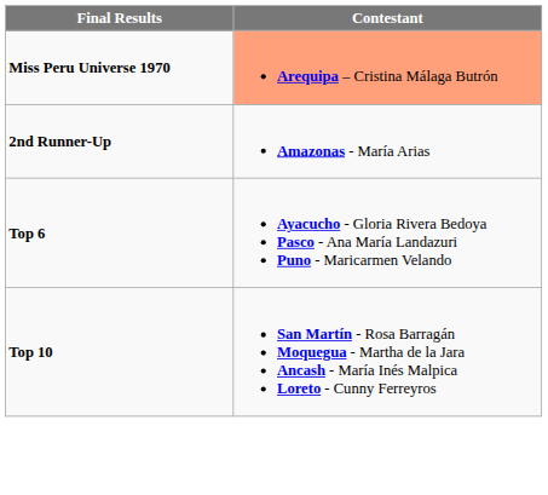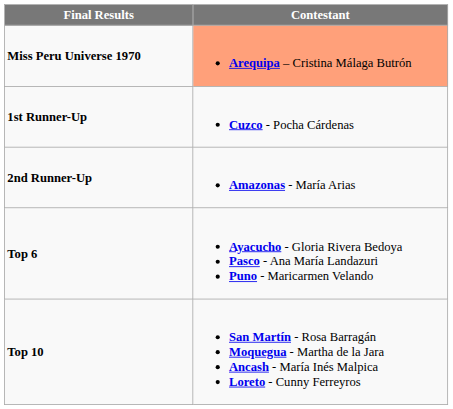+ row: 1st Runner-Up | Cuzco - Pocha Cárdenas
